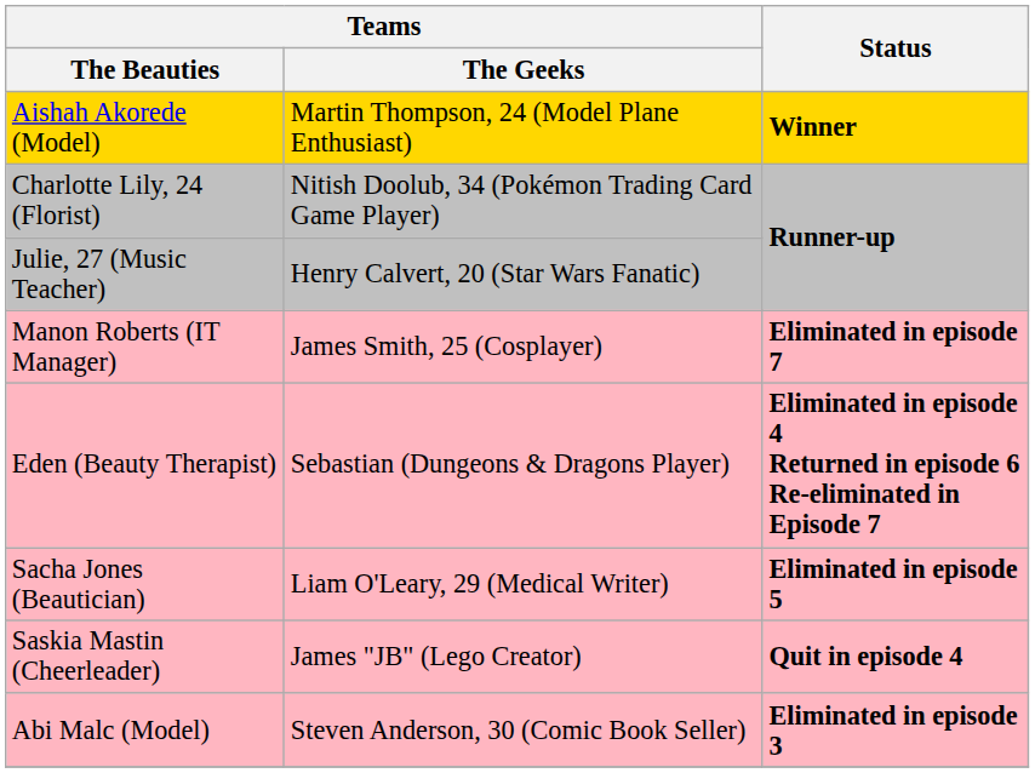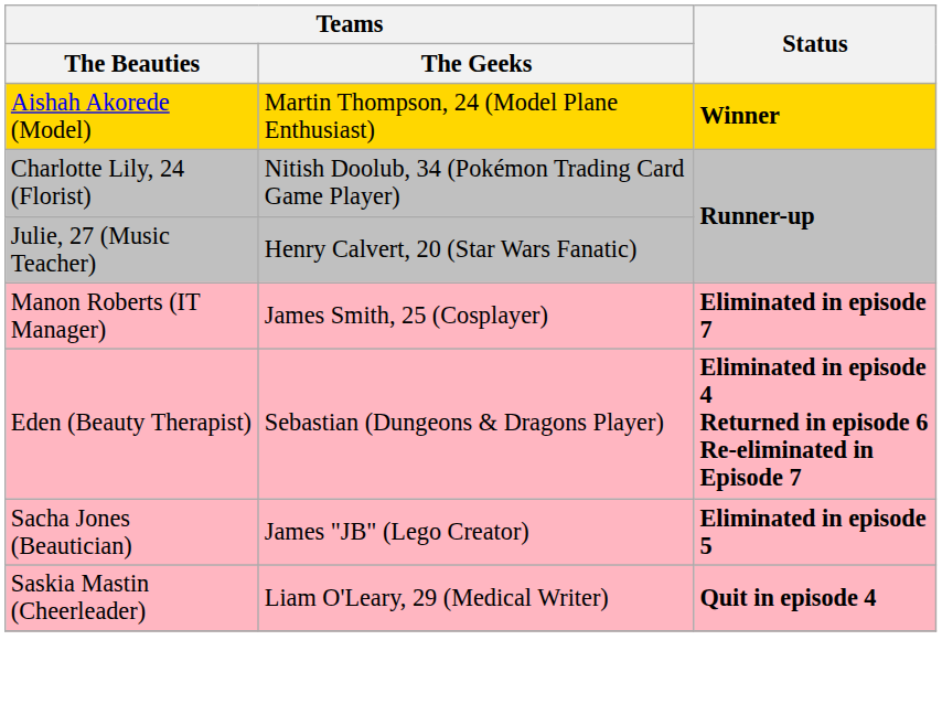Sacha Jones (Beautician) | Teams / The Geeks: Liam O'Leary, 29 (Medical Writer) -> James "JB" (Lego Creator)
Saskia Mastin (Cheerleader) | Teams / The Geeks: James "JB" (Lego Creator) -> Liam O'Leary, 29 (Medical Writer)
- row: Abi Malc (Model) | Steven Anderson, 30 (Comic Book Seller) | Eliminated in episode 3
